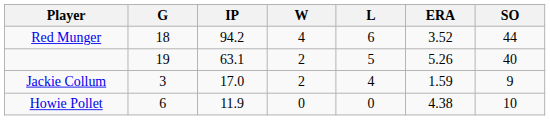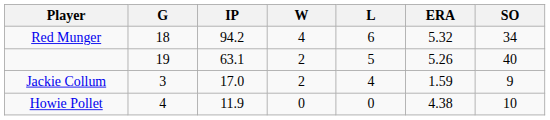Red Munger | ERA: 3.52 -> 5.32
Red Munger | SO: 44 -> 34
Howie Pollet | G: 6 -> 4
